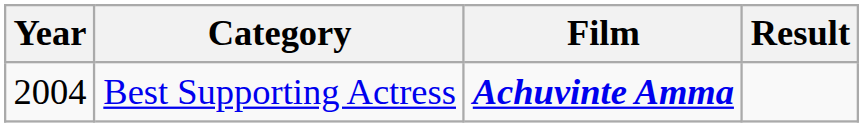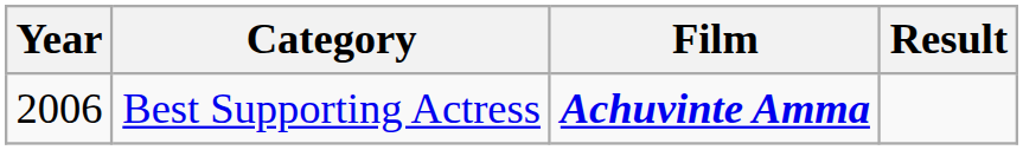Best Supporting Actress | Year: 2004 -> 2006
